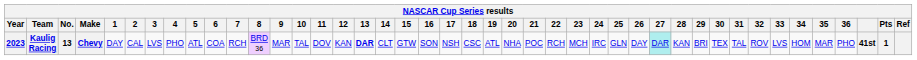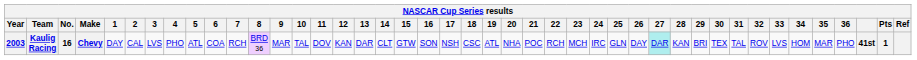Kaulig Racing | Year: 2023 -> 2003
Kaulig Racing | No.: 13 -> 16
Kaulig Racing | 13: bold -> normal
